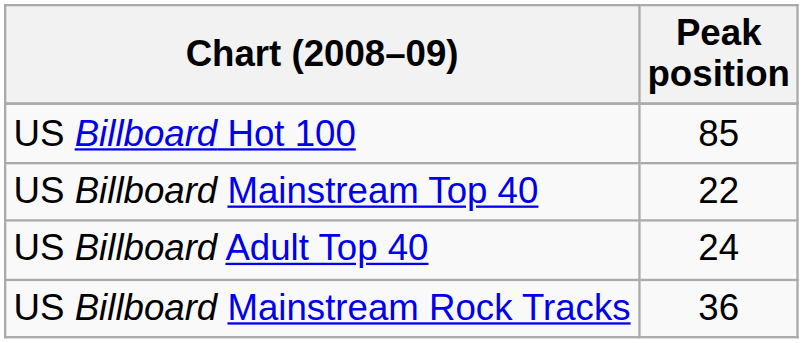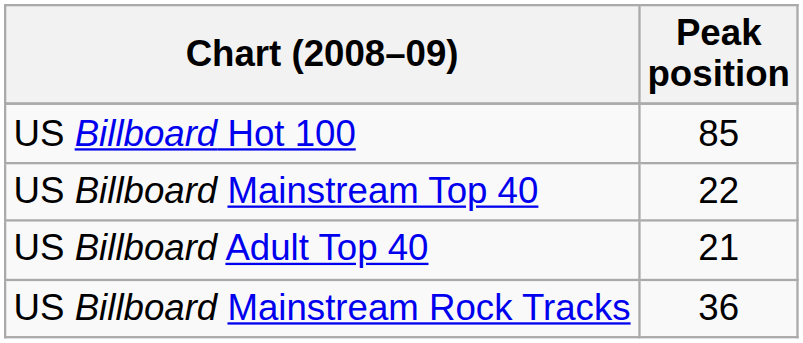US Billboard Adult Top 40 | Peak position: 24 -> 21
